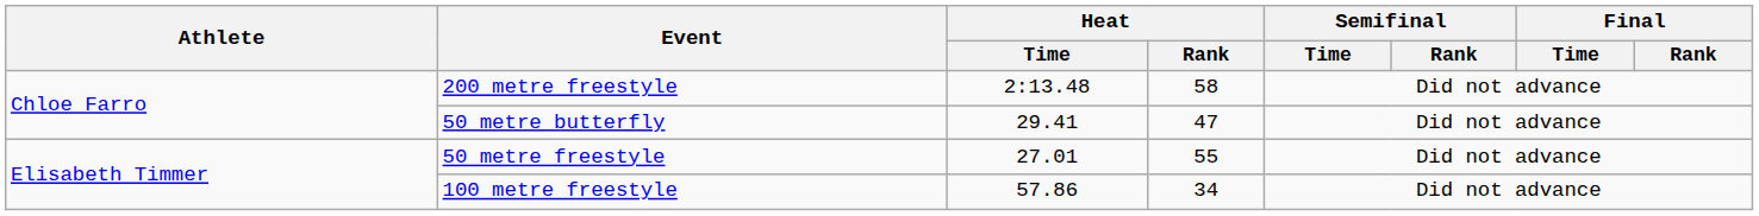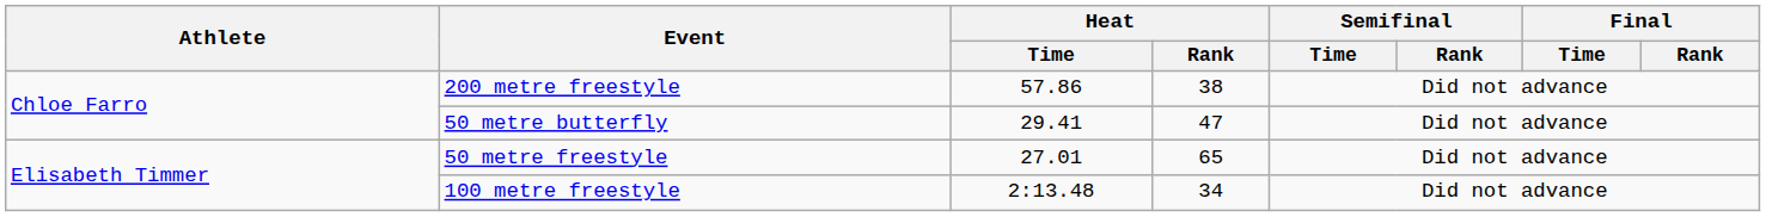200 metre freestyle | Heat / Time: 2:13.48 -> 57.86
200 metre freestyle | Heat / Rank: 58 -> 38
50 metre freestyle | Heat / Rank: 55 -> 65
100 metre freestyle | Heat / Time: 57.86 -> 2:13.48
